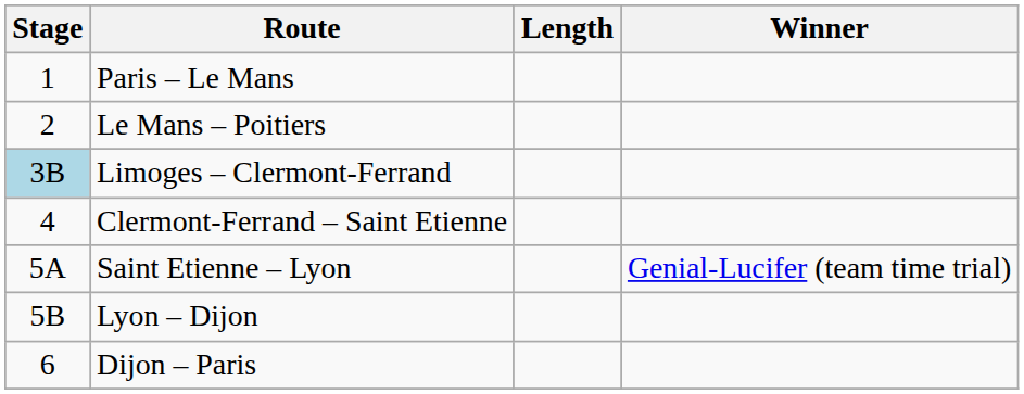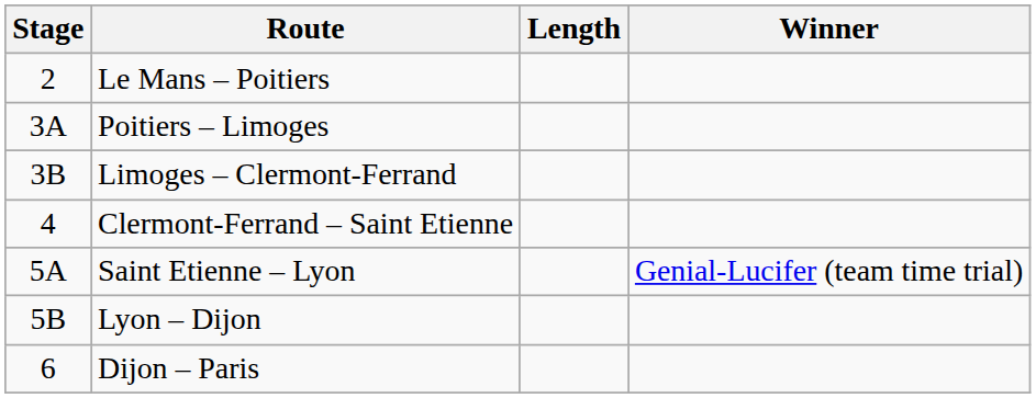- row: 1 | Paris – Le Mans
+ row: 3A | Poitiers – Limoges
Limoges – Clermont-Ferrand | Stage: lightblue background -> no background
